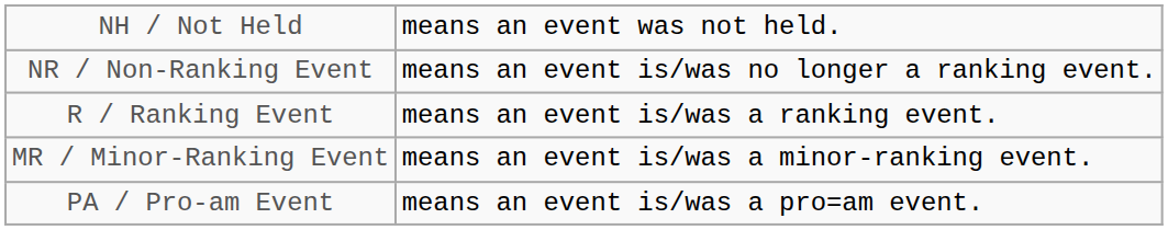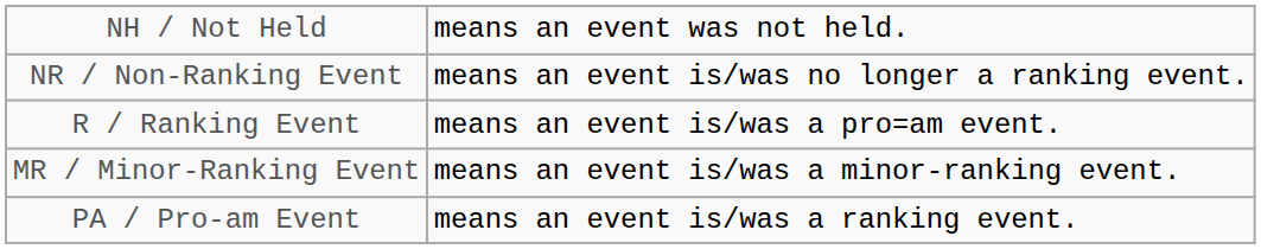R / Ranking Event | column 5: means an event is/was a ranking event. -> means an event is/was a pro=am event.
PA / Pro-am Event | column 5: means an event is/was a pro=am event. -> means an event is/was a ranking event.
